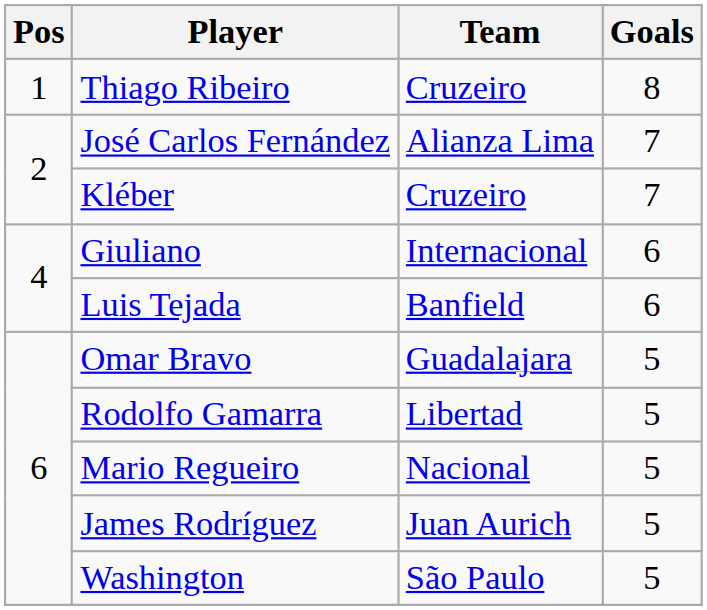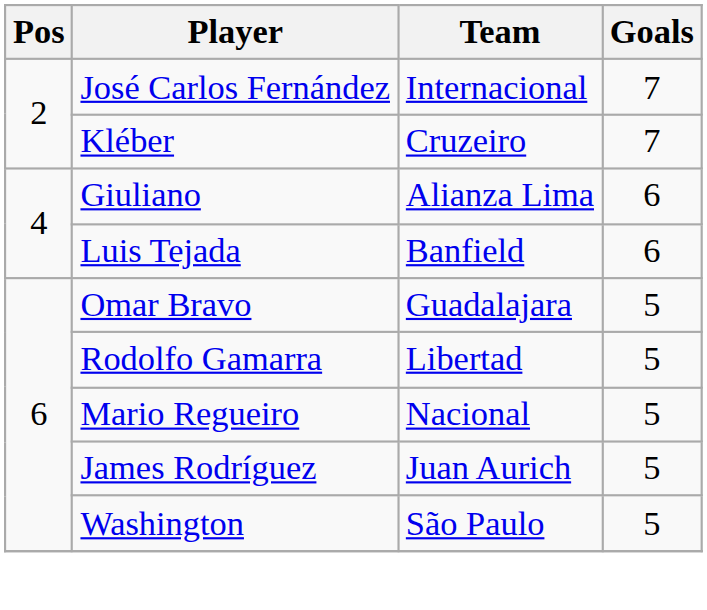- row: 1 | Thiago Ribeiro | Cruzeiro | 8
José Carlos Fernández | Team: Alianza Lima -> Internacional
Giuliano | Team: Internacional -> Alianza Lima
